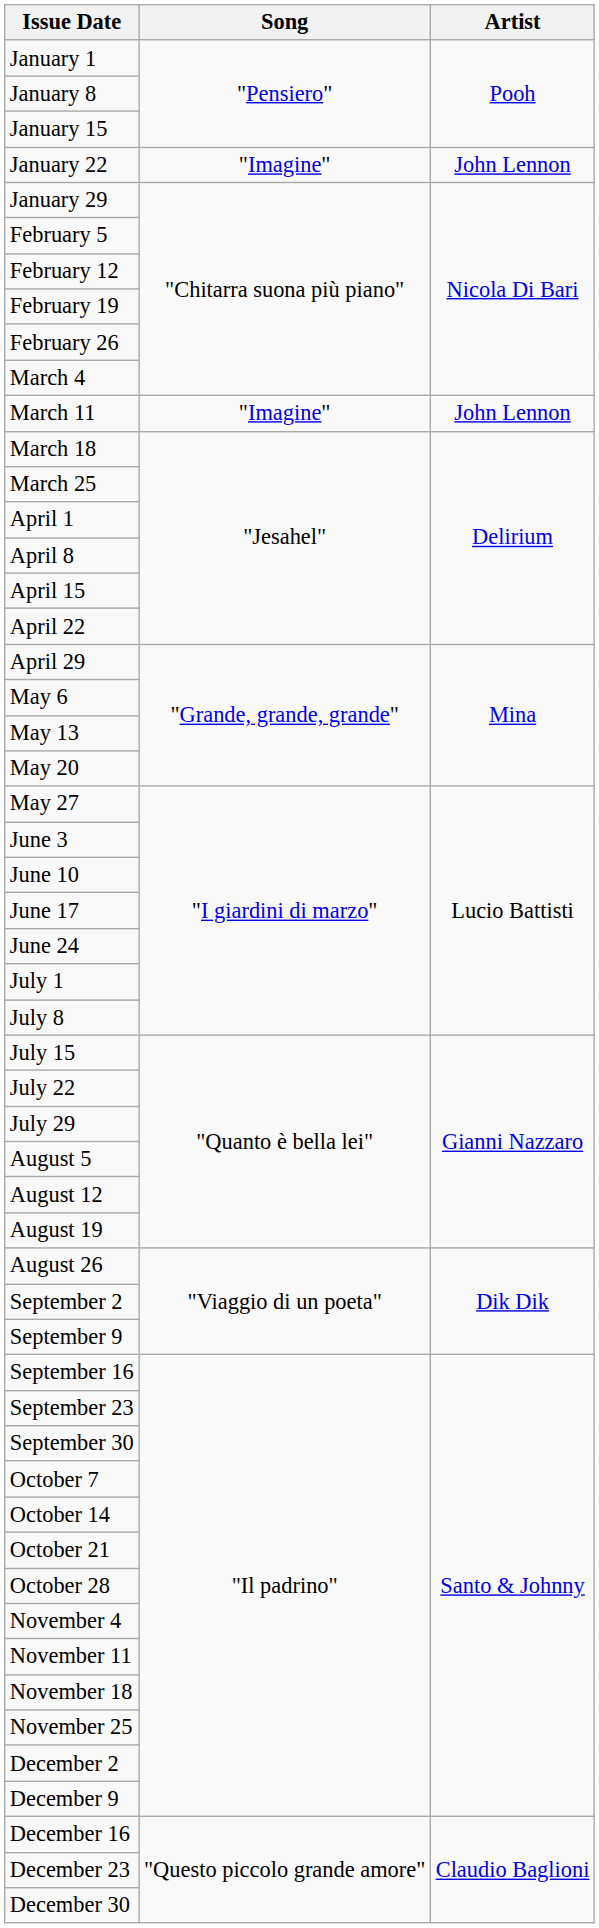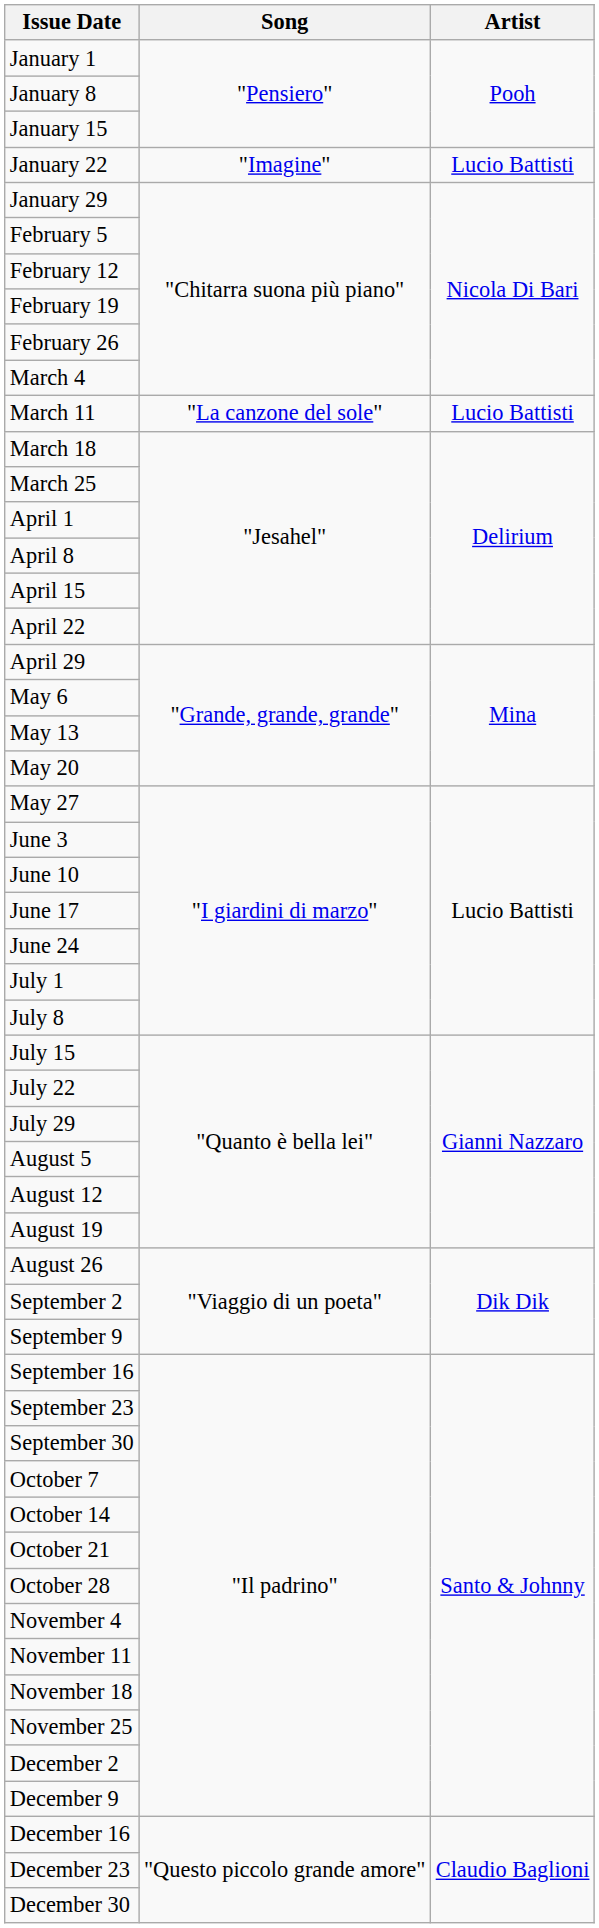January 22 | Artist: John Lennon -> Lucio Battisti
March 11 | Song: "Imagine" -> "La canzone del sole"
March 11 | Artist: John Lennon -> Lucio Battisti
